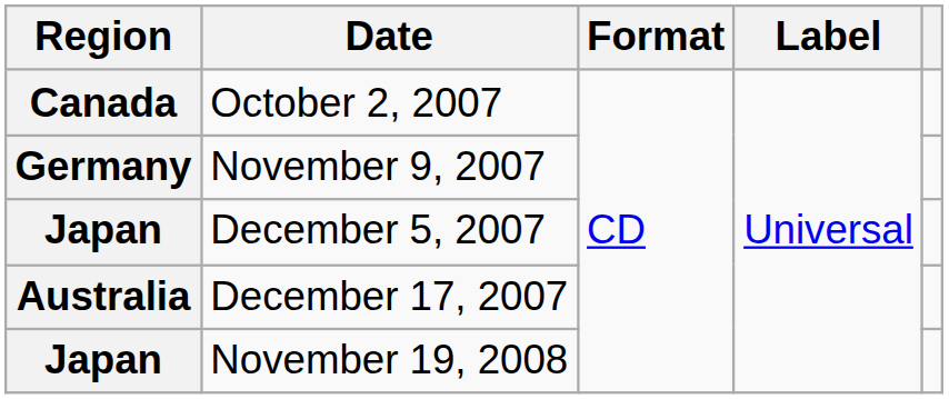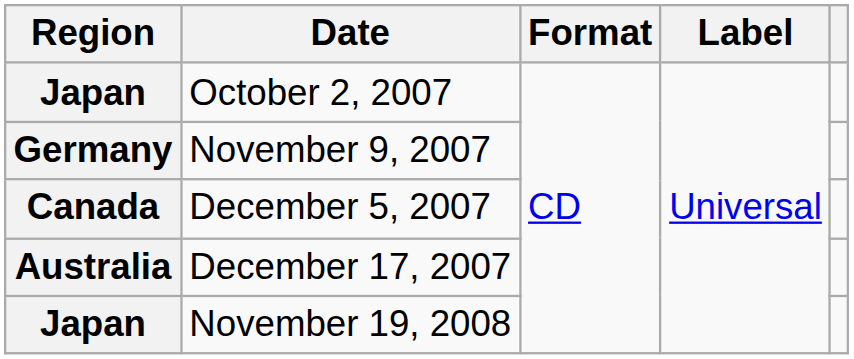October 2, 2007 | Region: Canada -> Japan
December 5, 2007 | Region: Japan -> Canada
